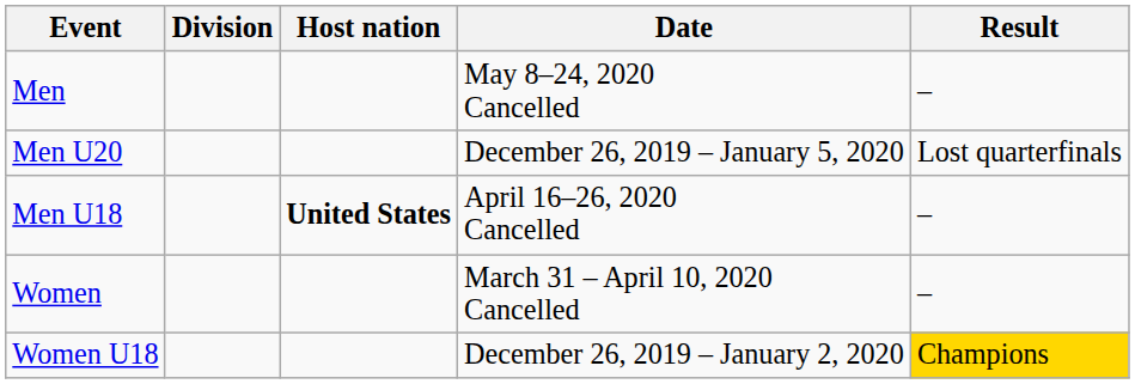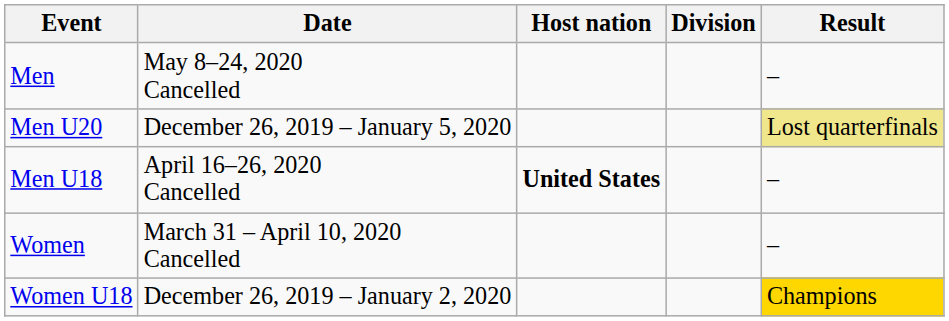columns swapped: Division <-> Date
Men U20 | Result: no background -> khaki background
